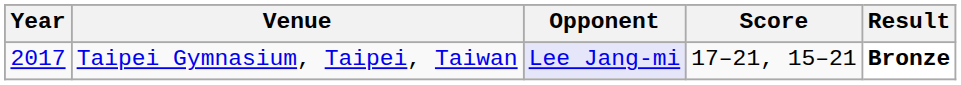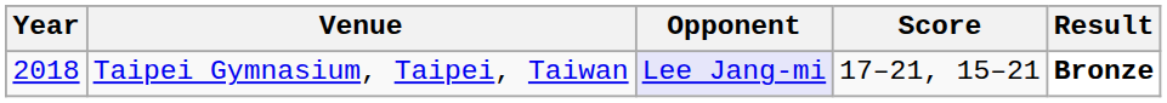Taipei Gymnasium, Taipei, Taiwan | Year: 2017 -> 2018
